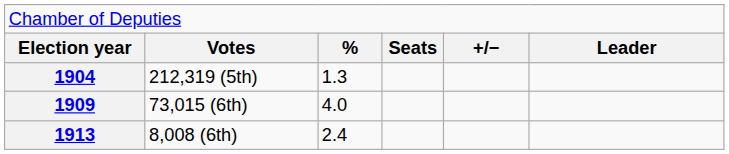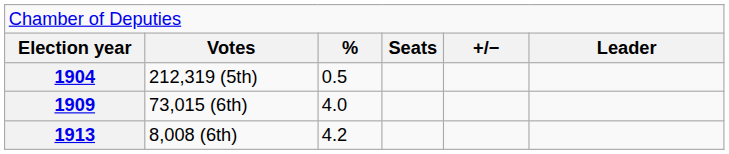1904 | column 3: 1.3 -> 0.5
1913 | column 3: 2.4 -> 4.2
